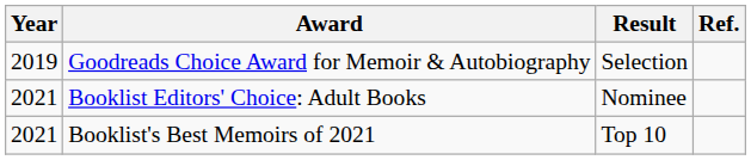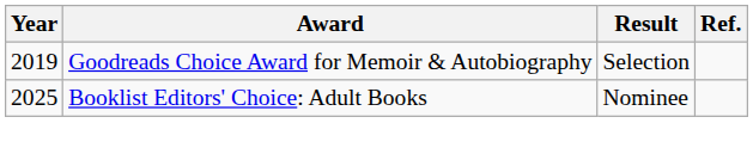Booklist Editors' Choice: Adult Books | Year: 2021 -> 2025
- row: 2021 | Booklist's Best Memoirs of 2021 | Top 10
